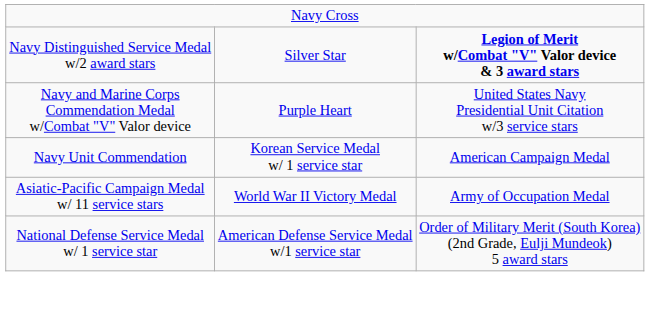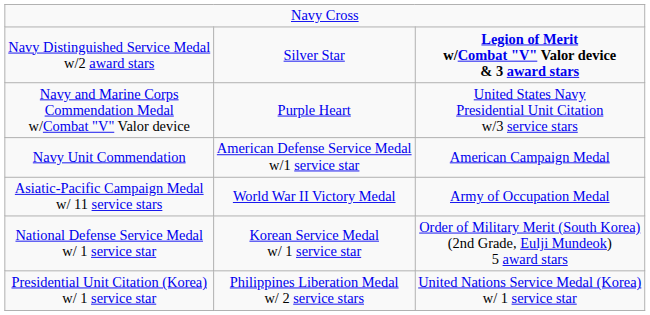Navy Unit Commendation | column 2: Korean Service Medal w/ 1 service star -> American Defense Service Medal w/1 service star
National Defense Service Medal w/ 1 service star | column 2: American Defense Service Medal w/1 service star -> Korean Service Medal w/ 1 service star
+ row: Presidential Unit Citation (Korea) w/ 1 service star | Philippines Liberation Medal w/ 2 service stars | United Nations Service Medal (Korea) w/ 1 service star
